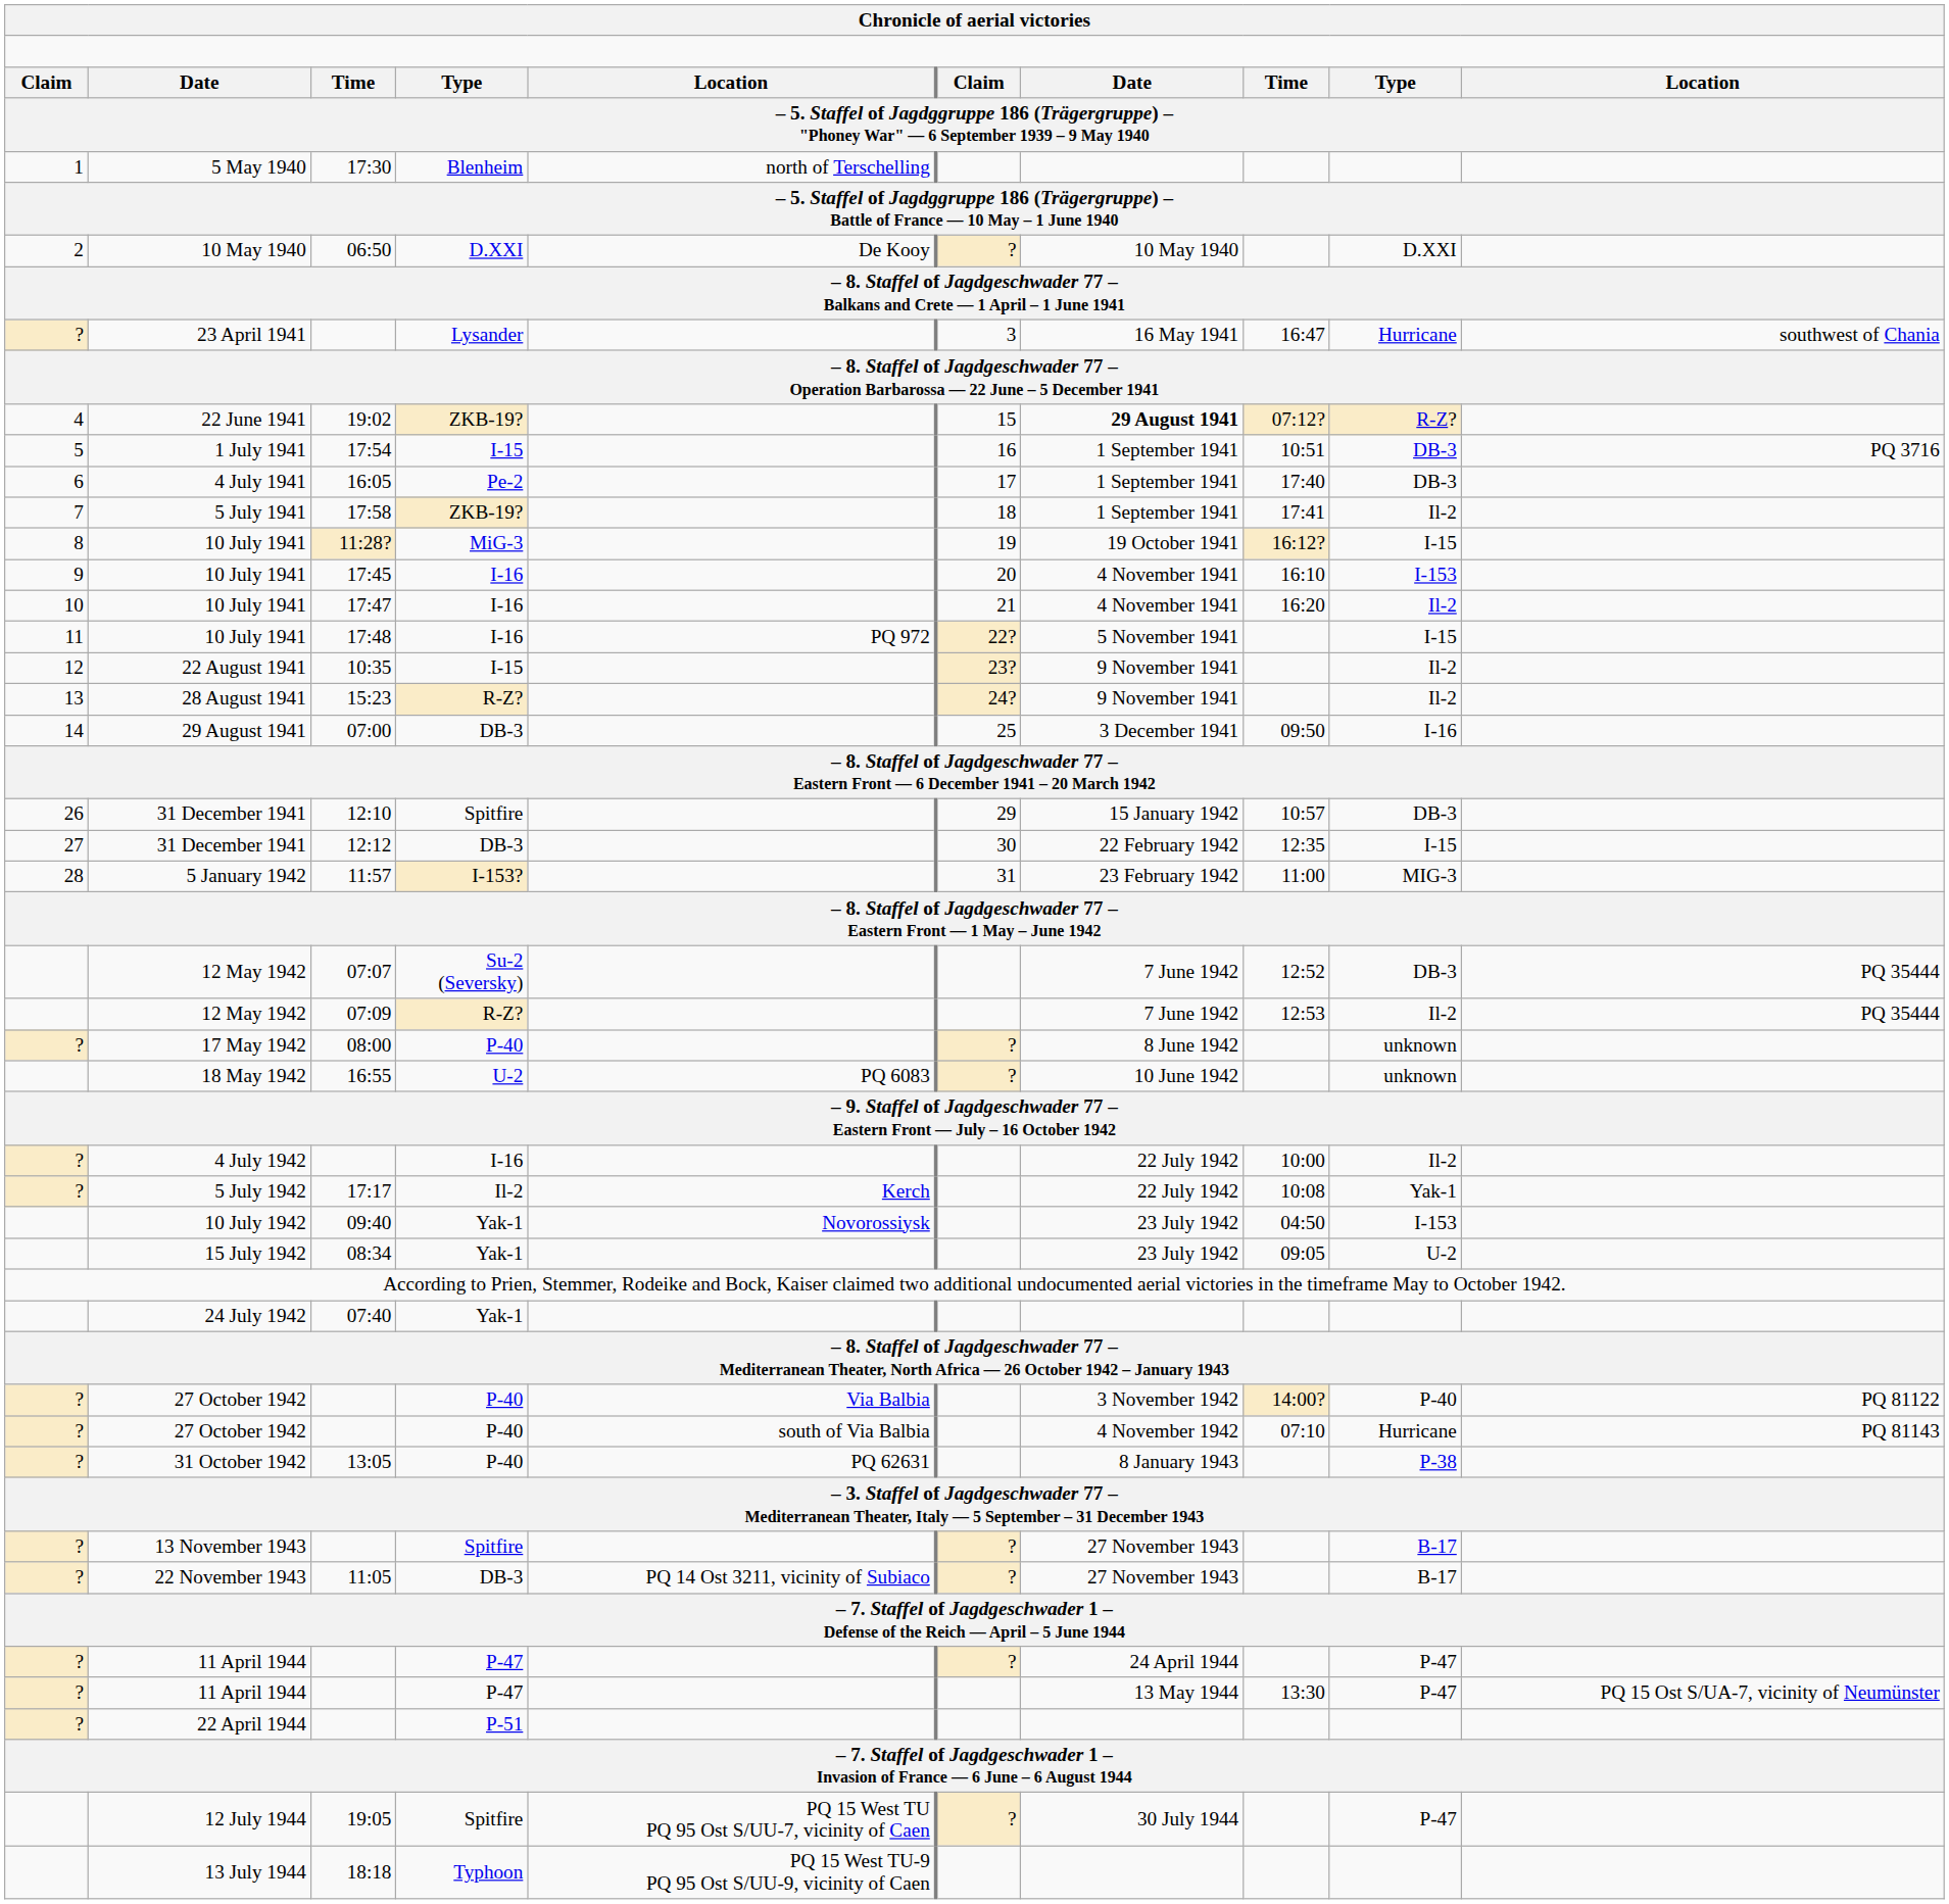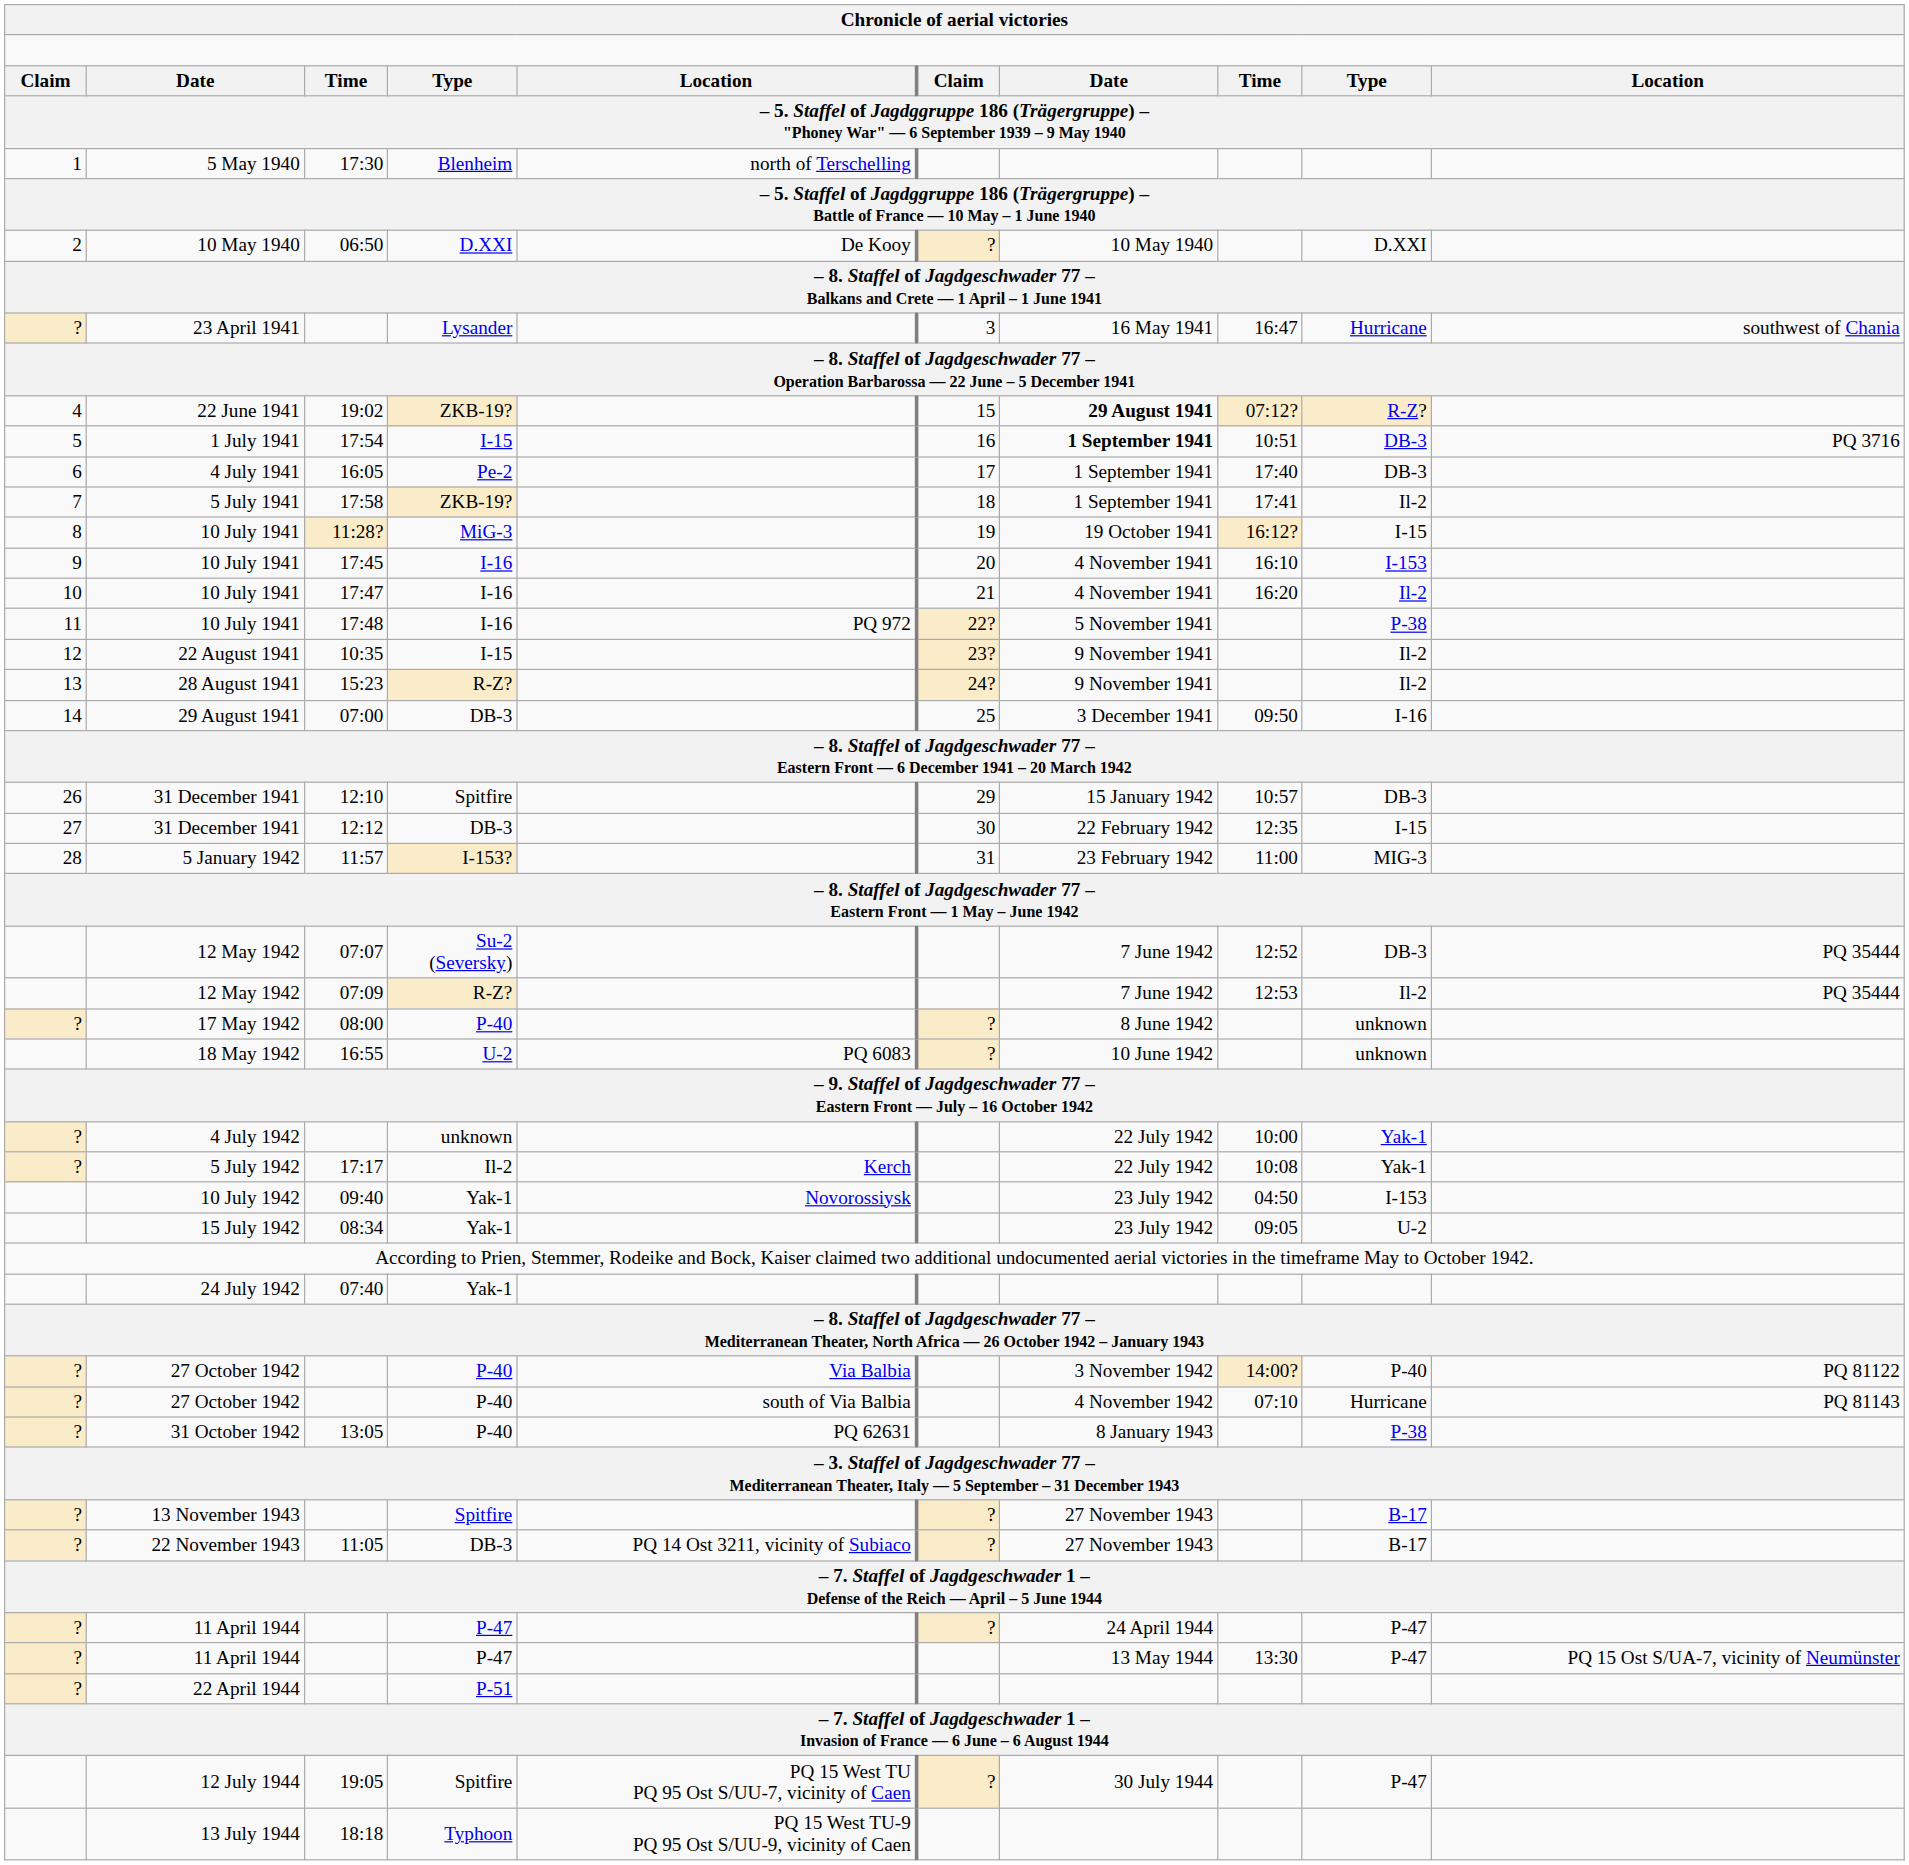1 July 1941 | column 7: normal -> bold
10 July 1941 / 17:48 | column 9: I-15 -> P-38
4 July 1942 | column 4: I-16 -> unknown
4 July 1942 | column 9: Il-2 -> Yak-1
